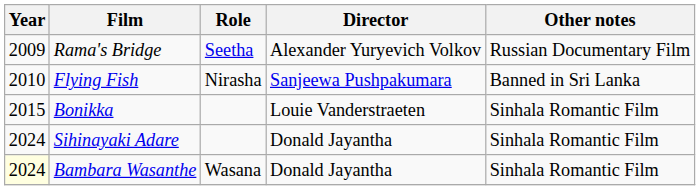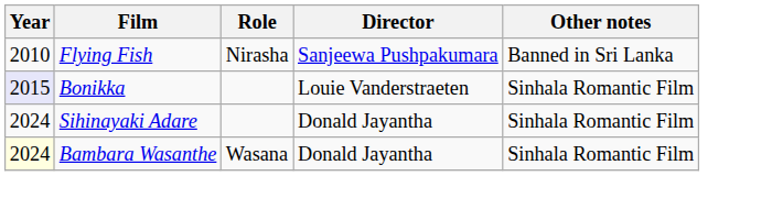- row: 2009 | Rama's Bridge | Seetha | Alexander Yuryevich Volkov | Russian Documentary Film
Bonikka | Year: no background -> lavender background
